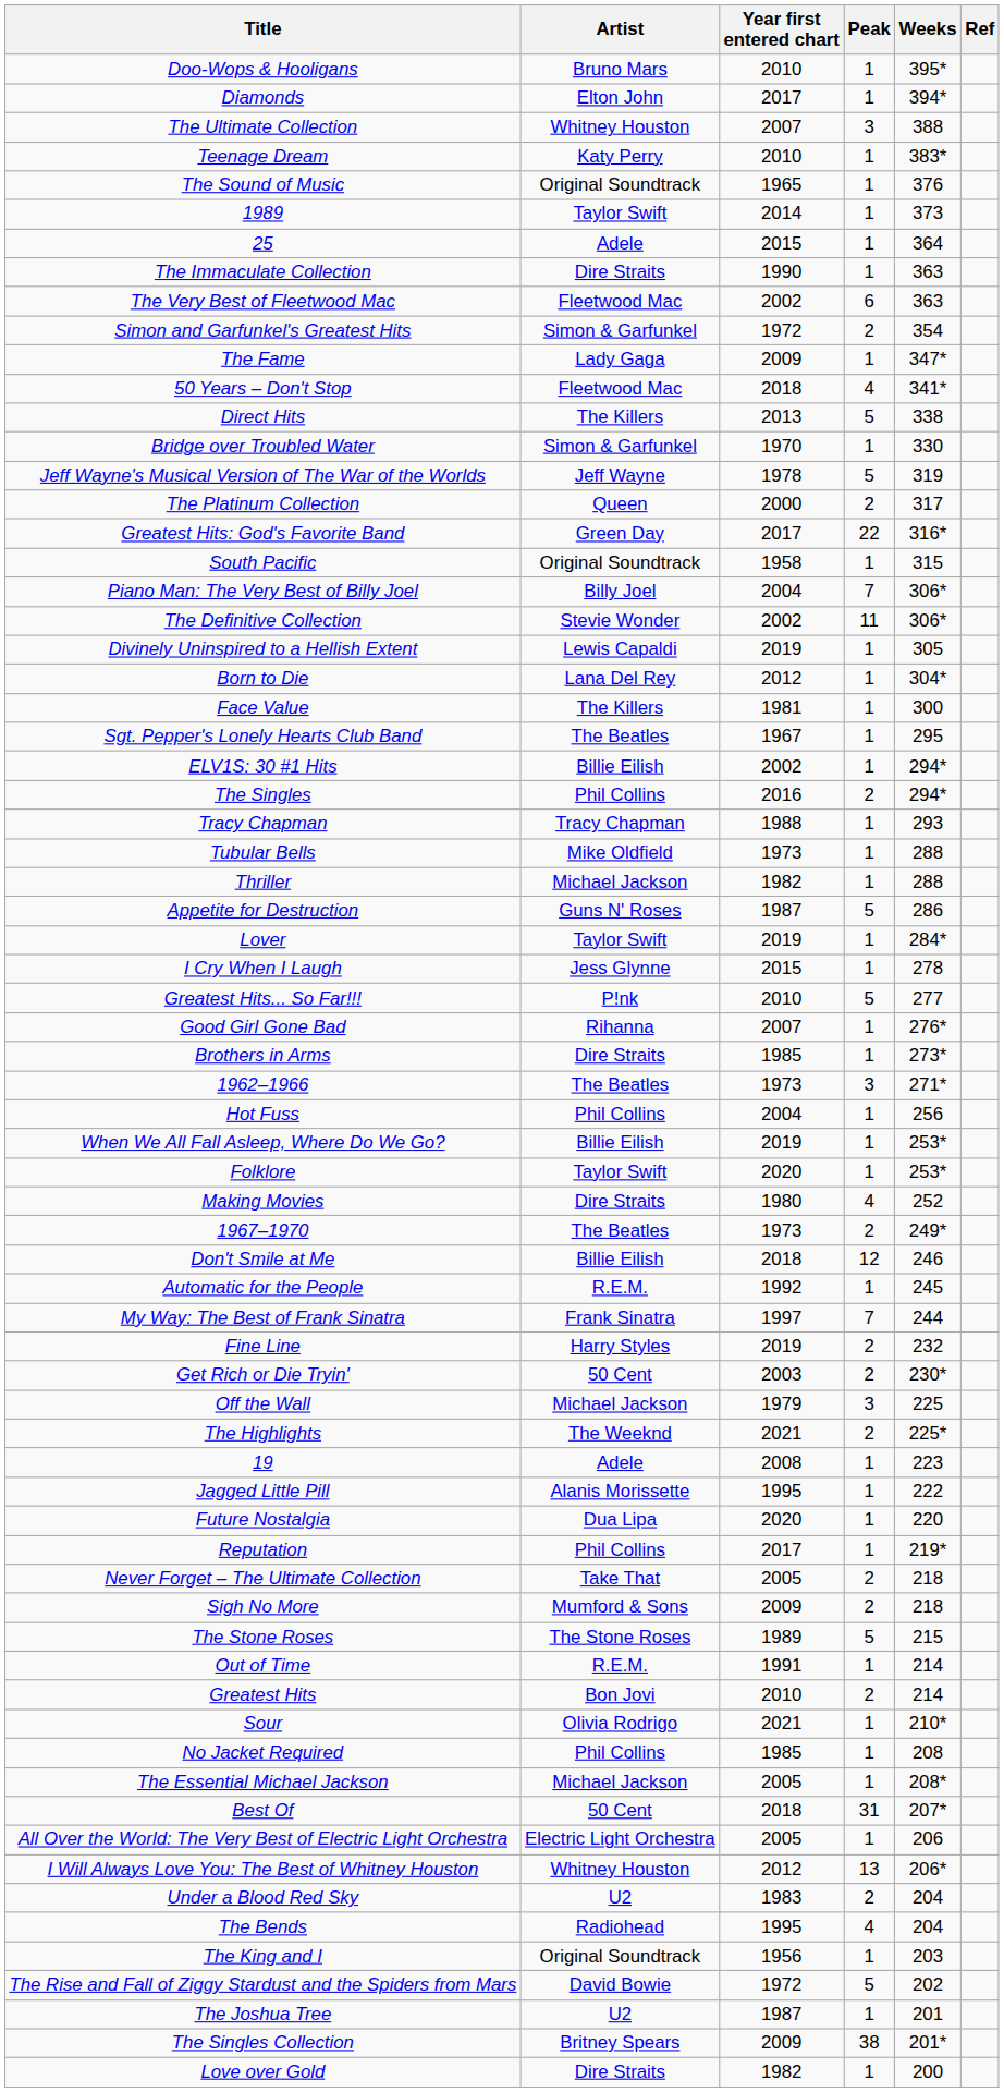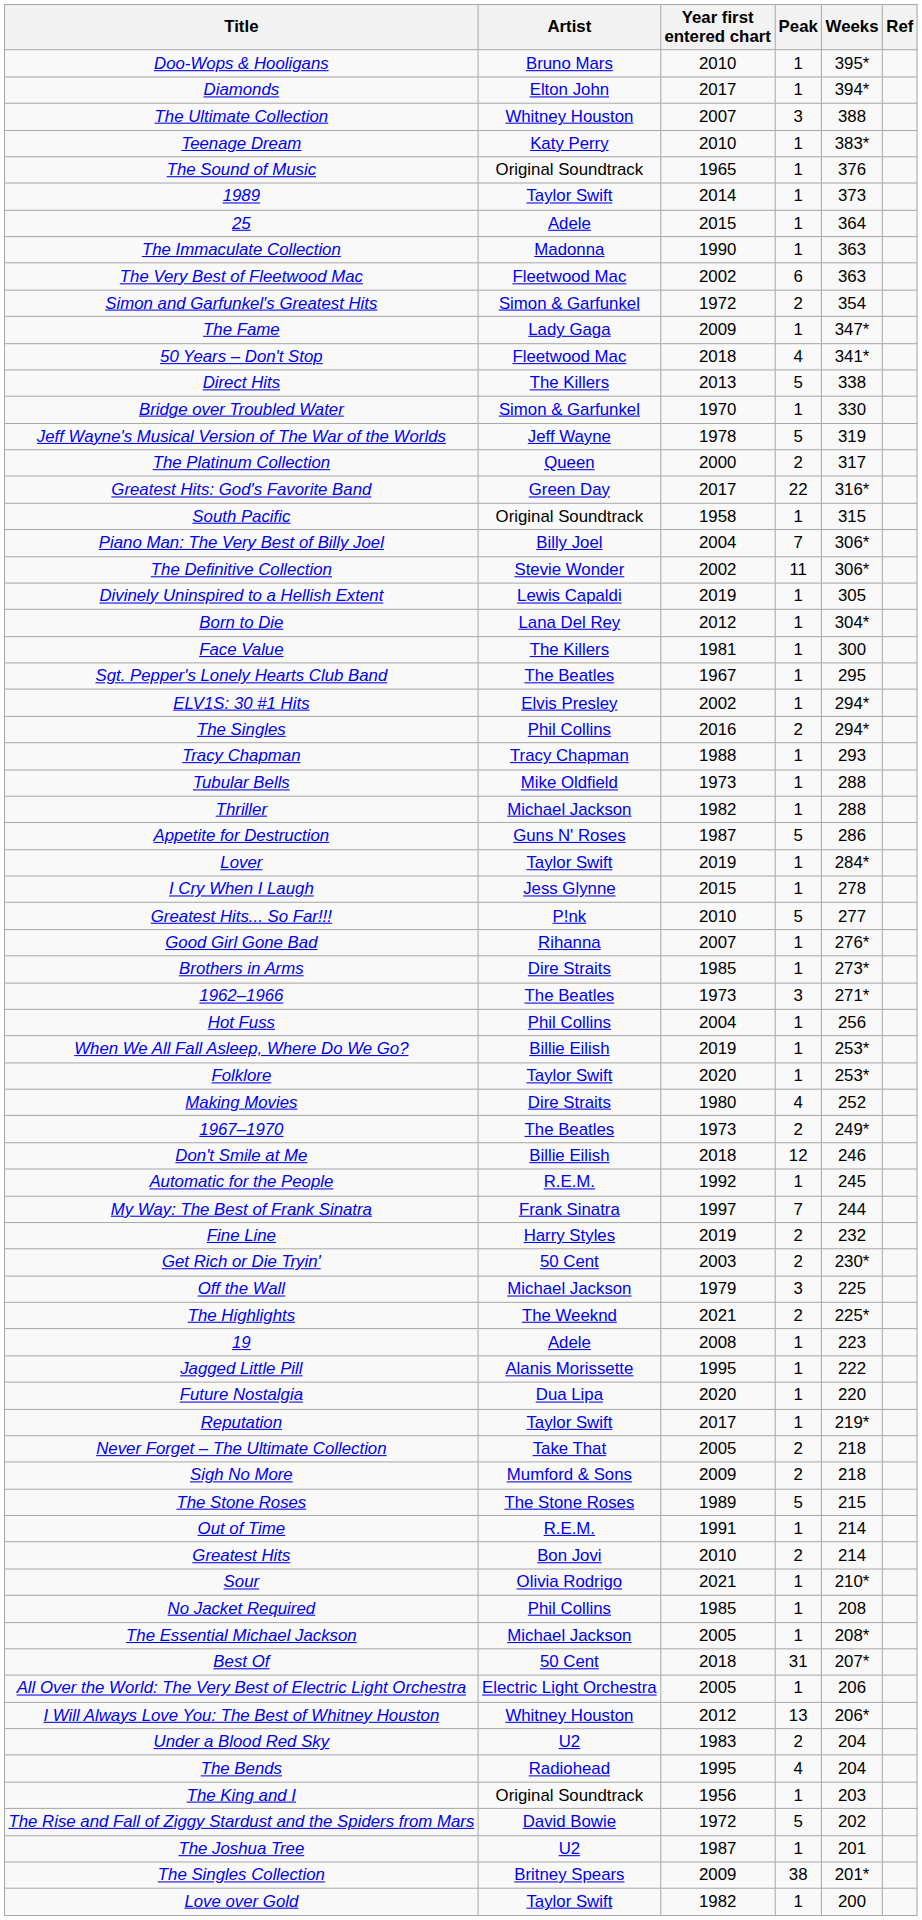The Immaculate Collection | Artist: Dire Straits -> Madonna
ELV1S: 30 #1 Hits | Artist: Billie Eilish -> Elvis Presley
Reputation | Artist: Phil Collins -> Taylor Swift
Love over Gold | Artist: Dire Straits -> Taylor Swift
